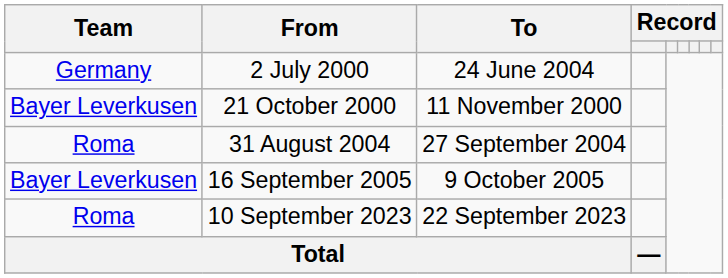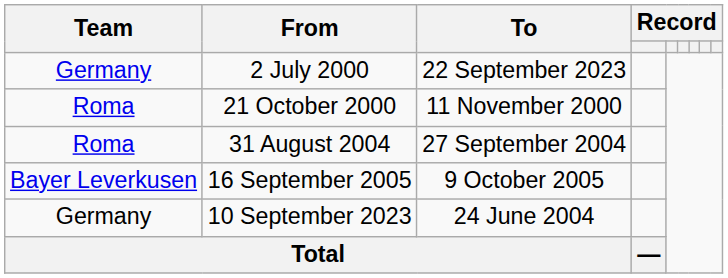2 July 2000 | To: 24 June 2004 -> 22 September 2023
21 October 2000 | Team: Bayer Leverkusen -> Roma
10 September 2023 | Team: Roma -> Germany
10 September 2023 | To: 22 September 2023 -> 24 June 2004
